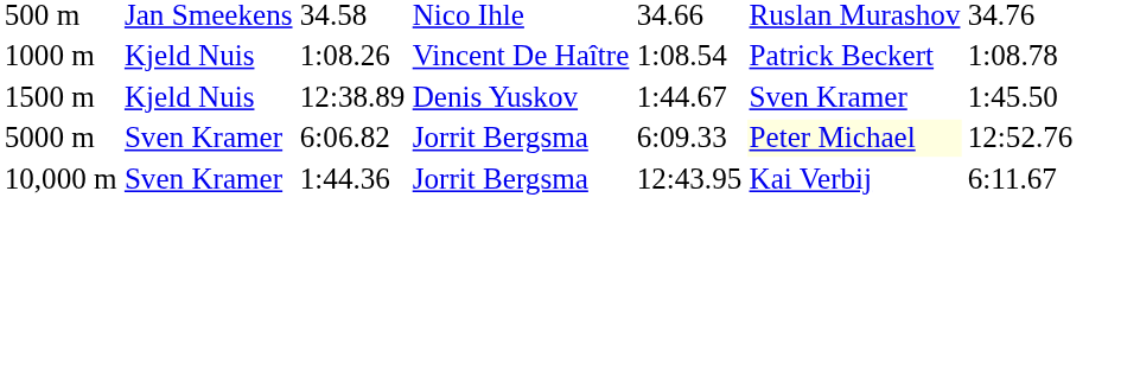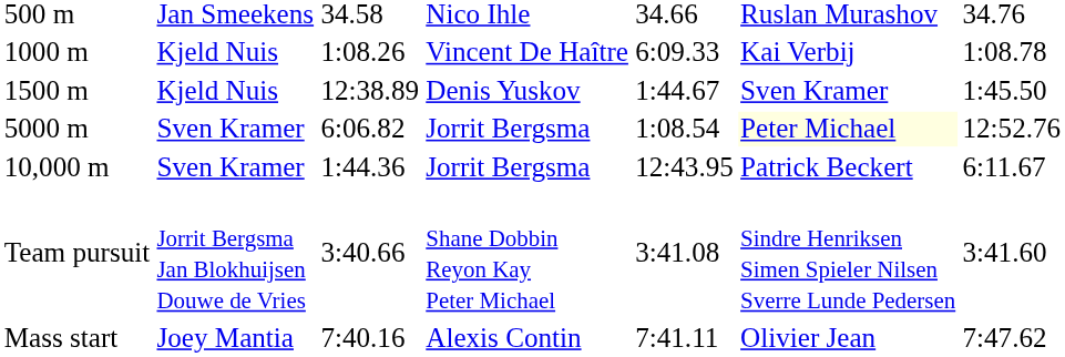1000 m | column 5: 1:08.54 -> 6:09.33
1000 m | column 6: Patrick Beckert -> Kai Verbij
5000 m | column 5: 6:09.33 -> 1:08.54
10,000 m | column 6: Kai Verbij -> Patrick Beckert
+ row: Team pursuit | Jorrit Bergsma Jan Blokhuijsen Douwe de Vries | 3:40.66 | Shane Dobbin Reyon Kay Peter Michael | 3:41.08 | Sindre Henriksen Simen Spieler Nilsen Sverre Lunde Pedersen | 3:41.60
+ row: Mass start | Joey Mantia | 7:40.16 | Alexis Contin | 7:41.11 | Olivier Jean | 7:47.62
